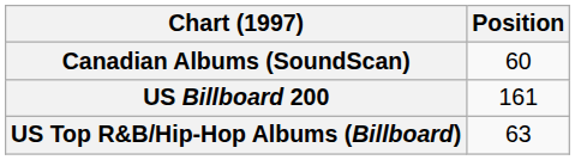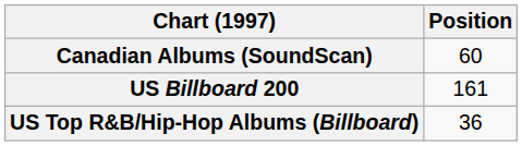US Top R&B/Hip-Hop Albums (Billboard) | Position: 63 -> 36
